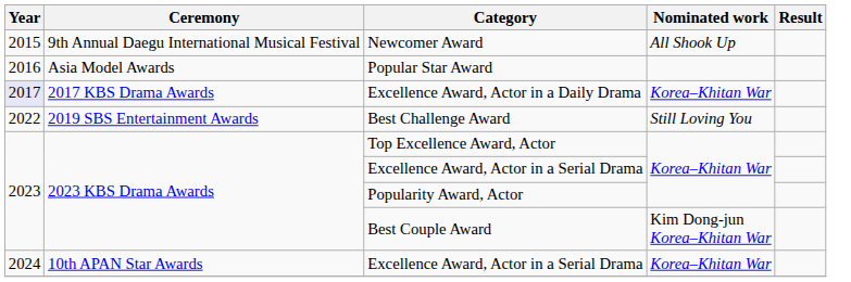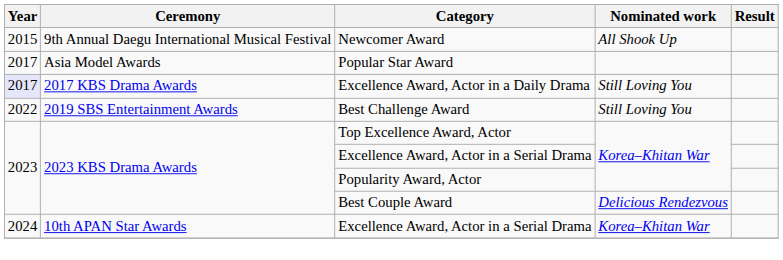Popular Star Award | Year: 2016 -> 2017
Excellence Award, Actor in a Daily Drama | Nominated work: Korea–Khitan War -> Still Loving You
Best Couple Award | Nominated work: Kim Dong-jun Korea–Khitan War -> Delicious Rendezvous
